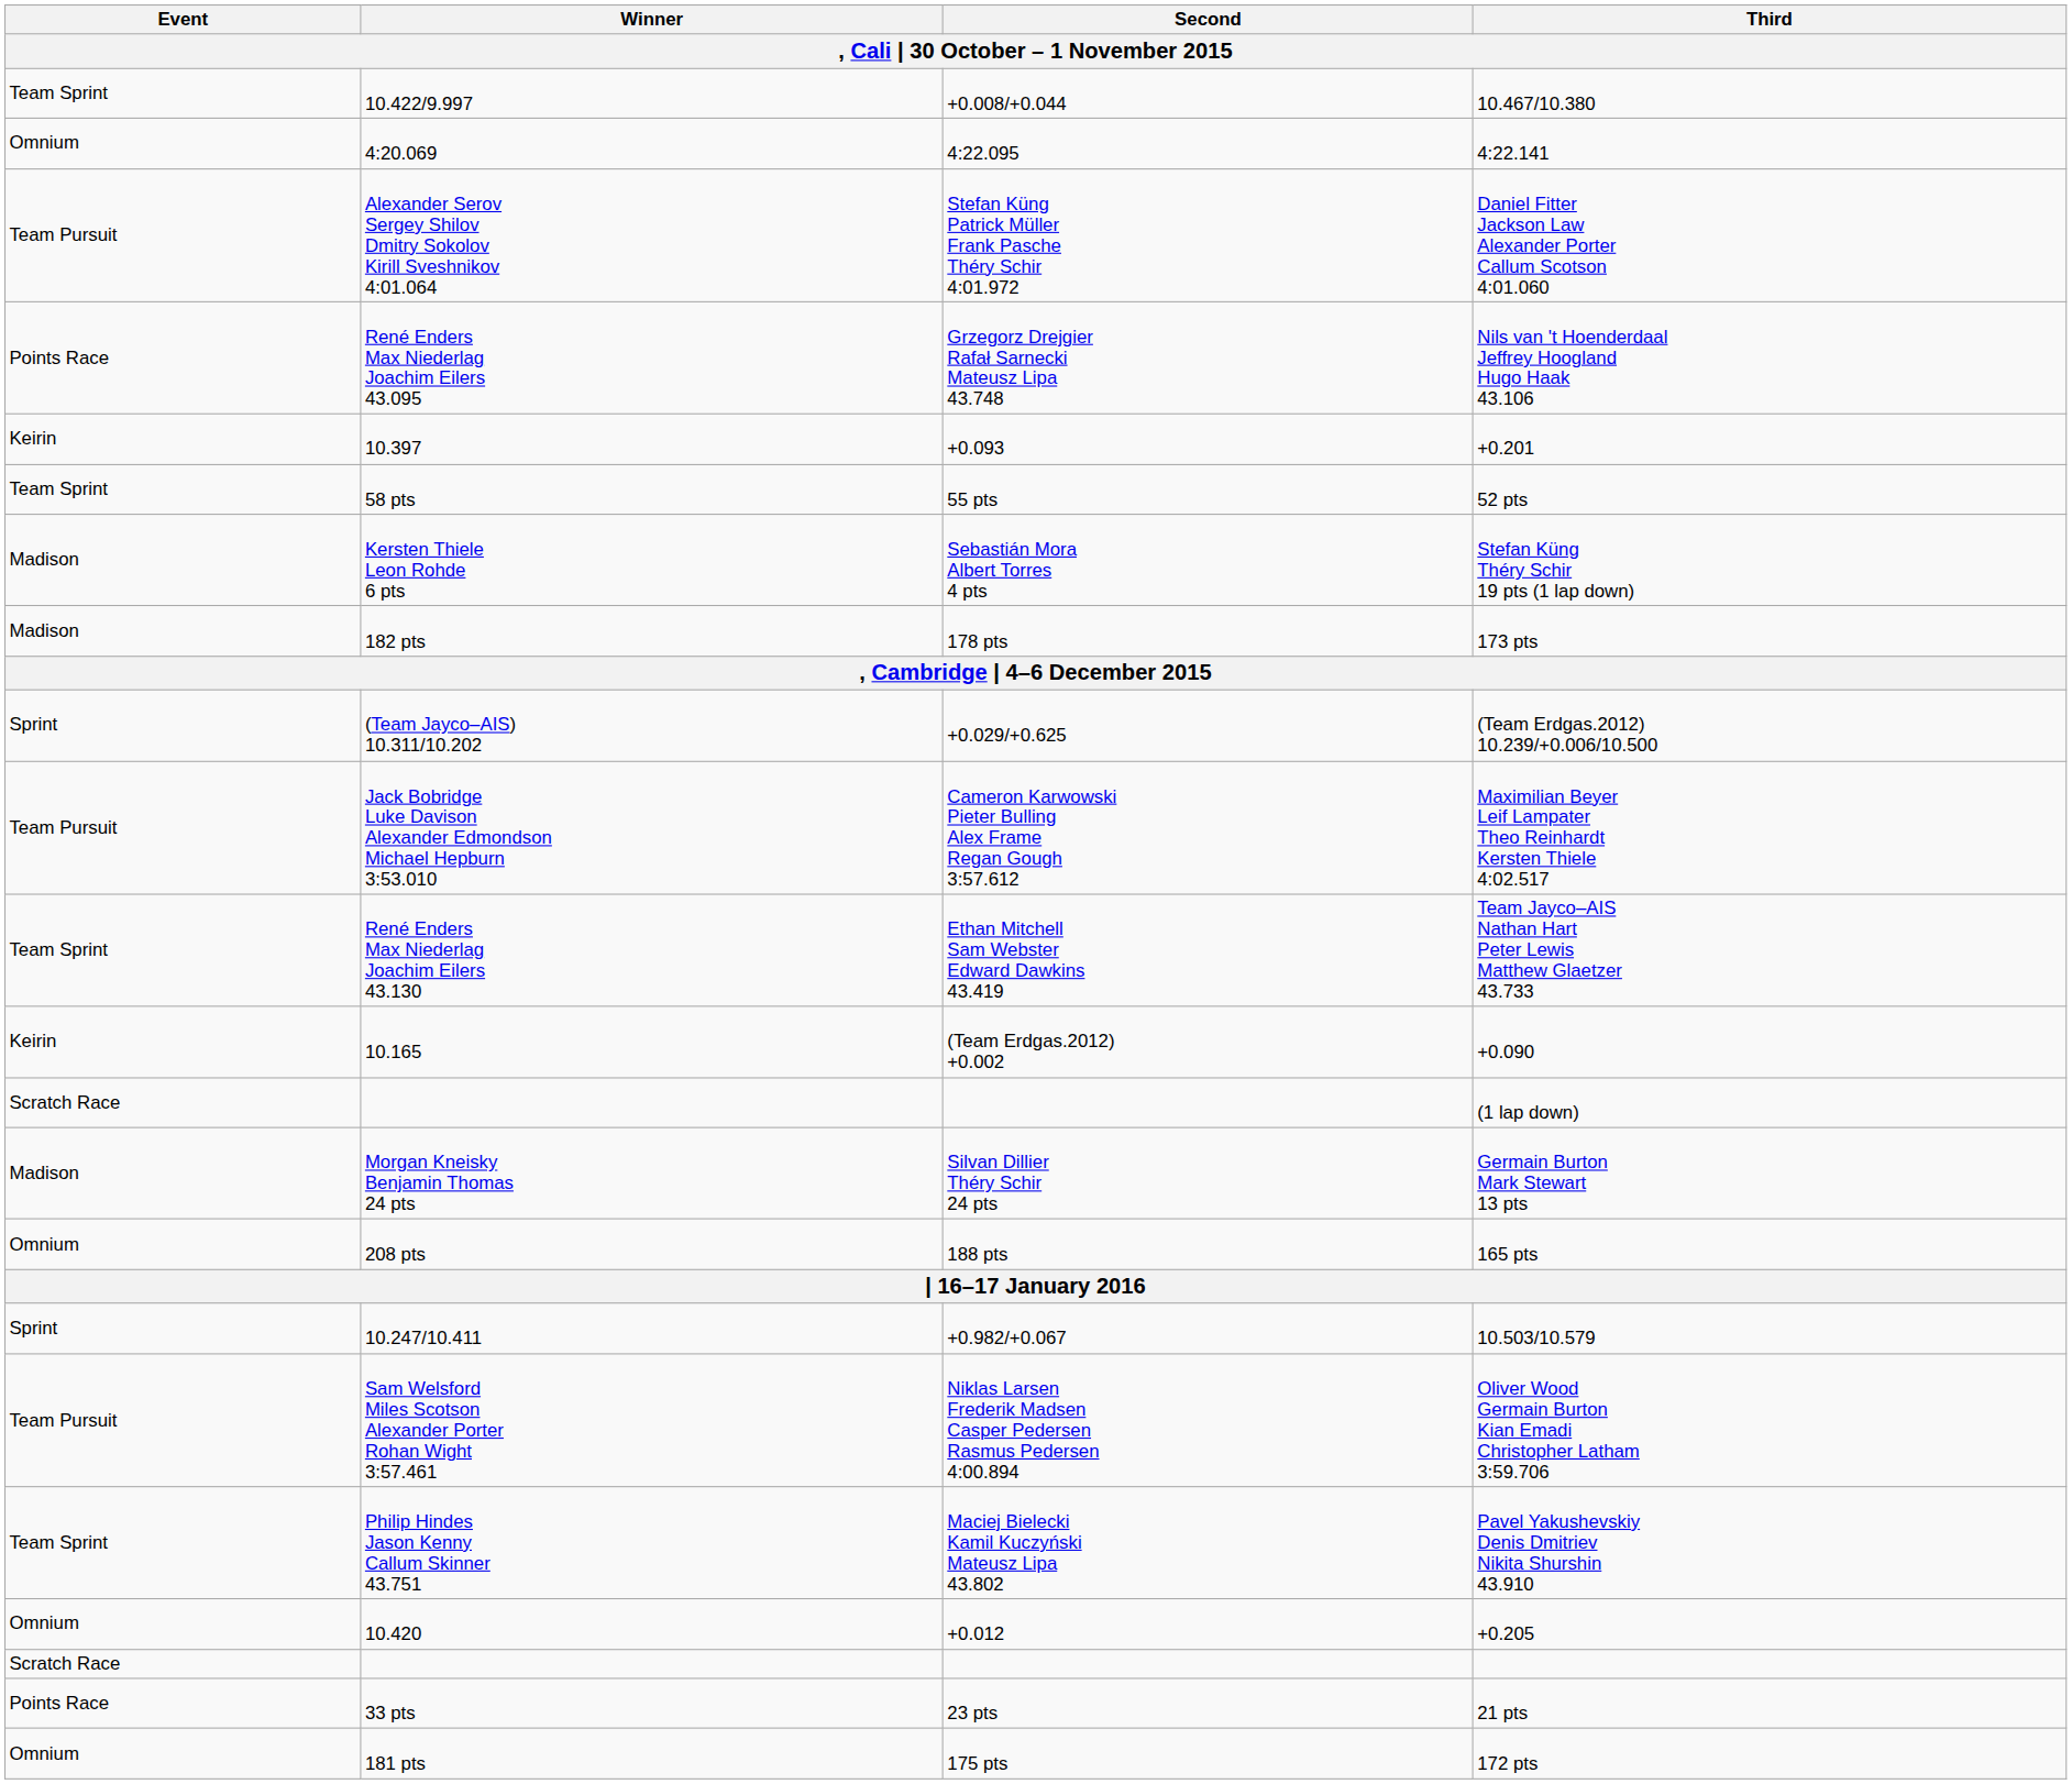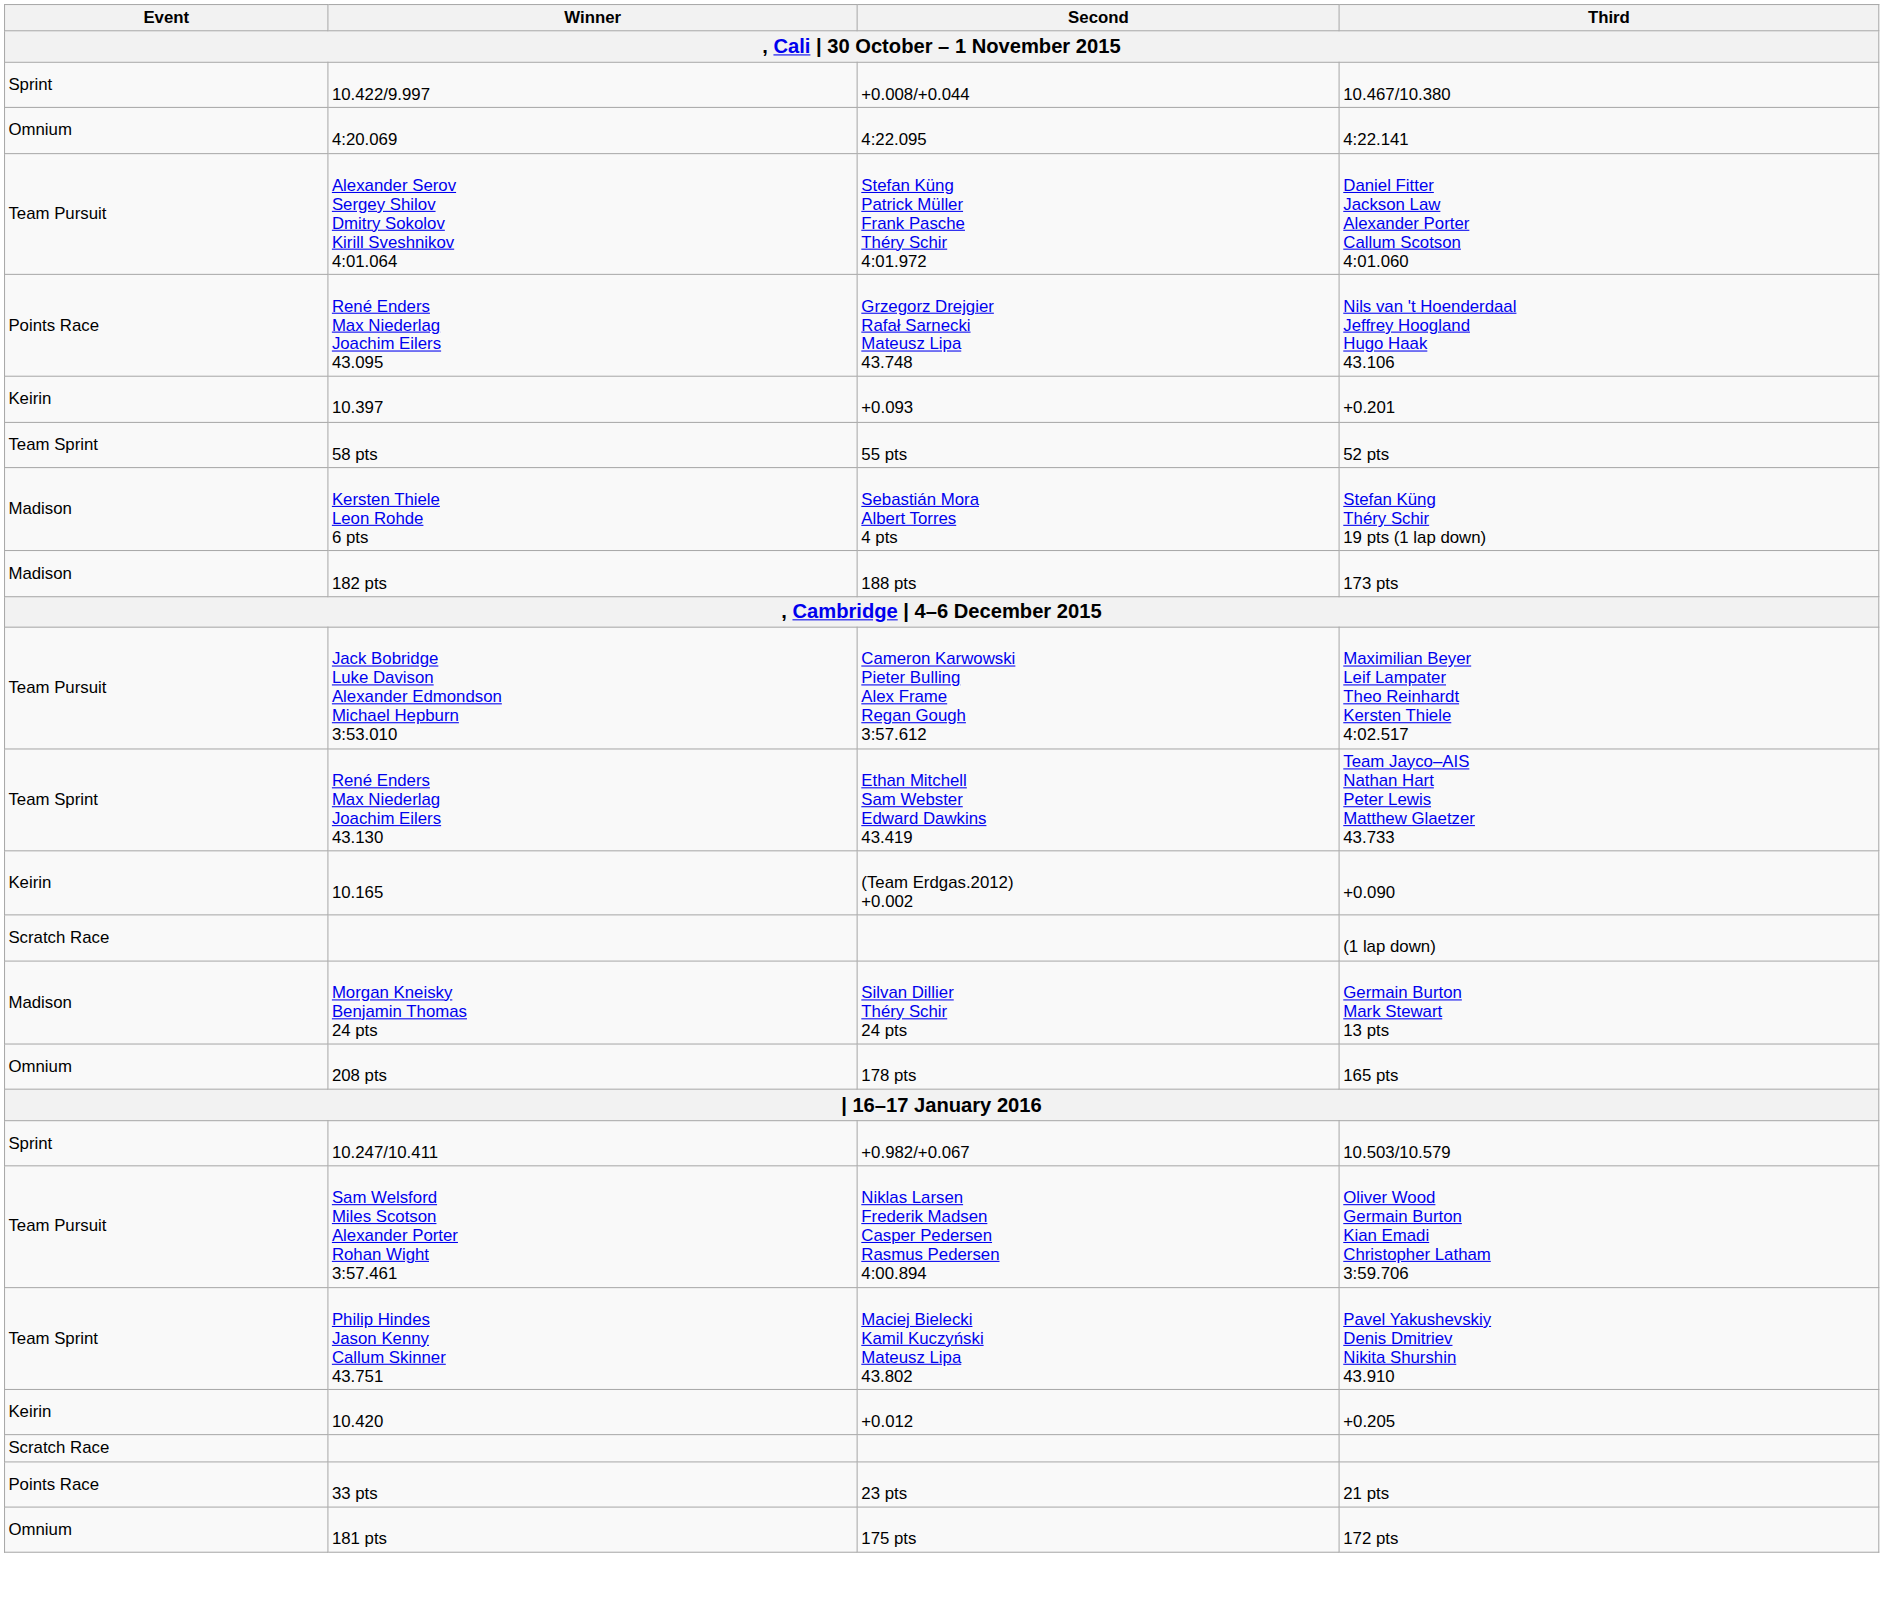10.467/10.380 | Event: Team Sprint -> Sprint
173 pts | Second: 178 pts -> 188 pts
- row: Sprint | (Team Jayco–AIS) 10.311/10.202 | +0.029/+0.625 | (Team Erdgas.2012) 10.239/+0.006/10.500
165 pts | Second: 188 pts -> 178 pts
+0.205 | Event: Omnium -> Keirin
